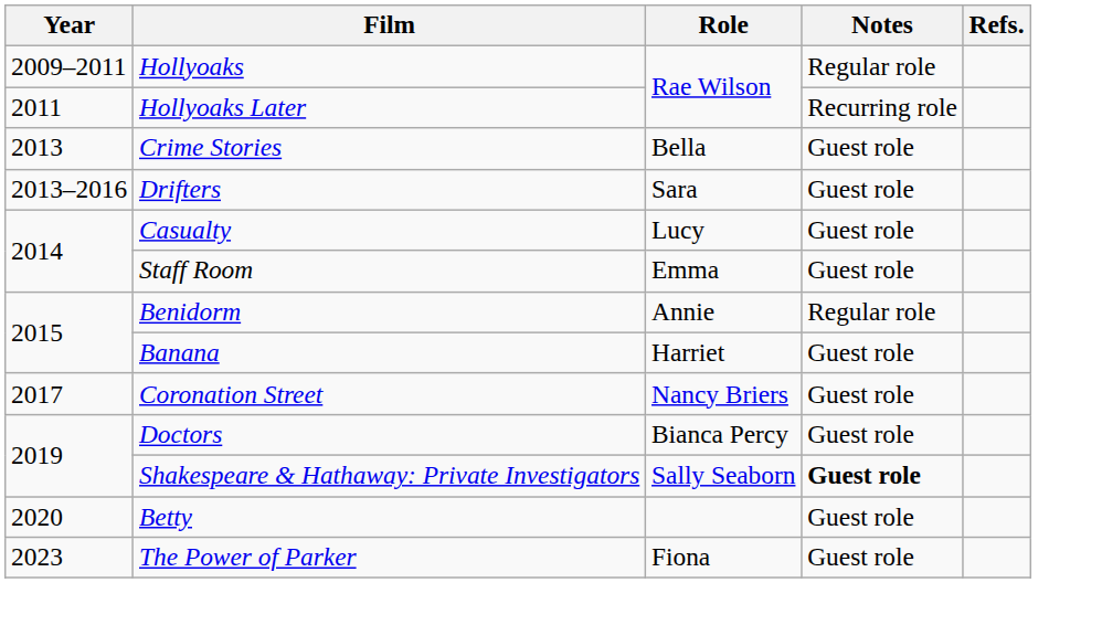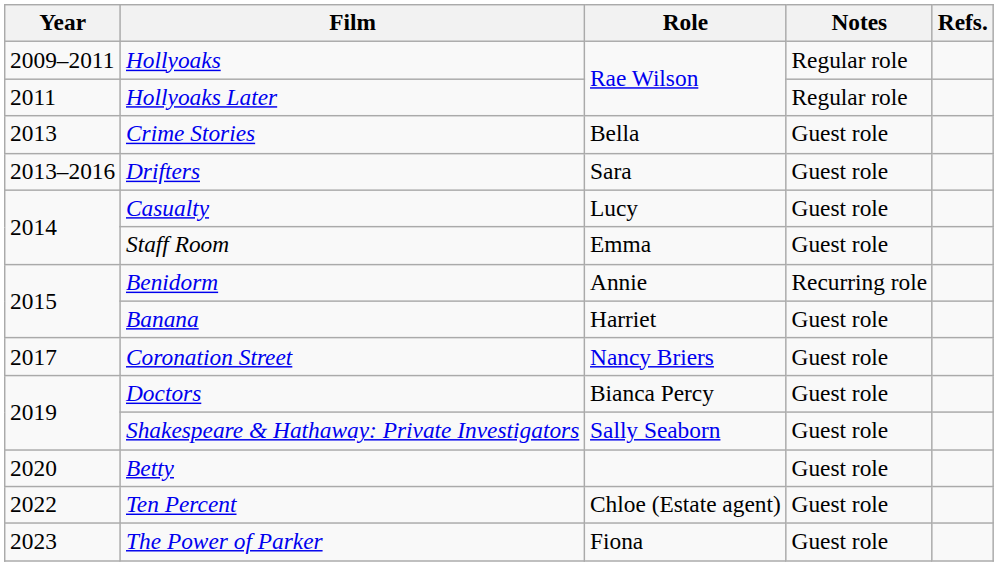Hollyoaks Later | Notes: Recurring role -> Regular role
Benidorm | Notes: Regular role -> Recurring role
Shakespeare & Hathaway: Private Investigators | Notes: bold -> normal
+ row: 2022 | Ten Percent | Chloe (Estate agent) | Guest role
